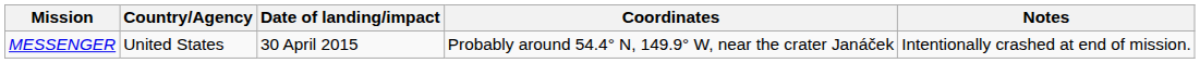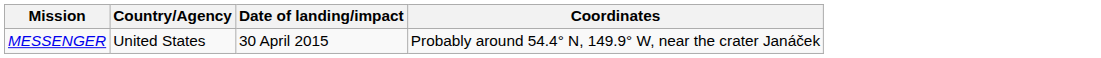- column: Notes | Intentionally crashed at end of mission.
